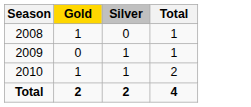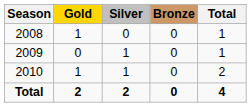+ column: Bronze | 0 | 0 | 0 | 0
